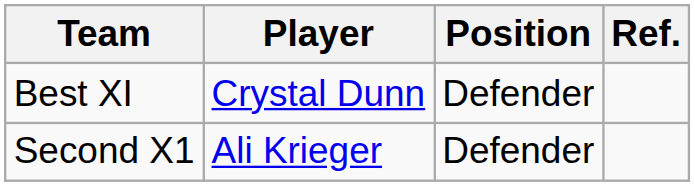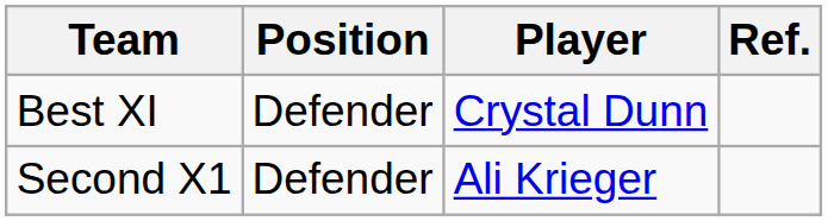columns swapped: Position <-> Player
